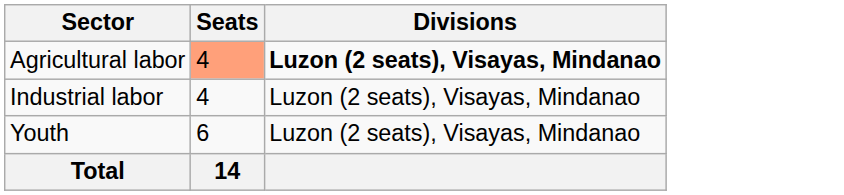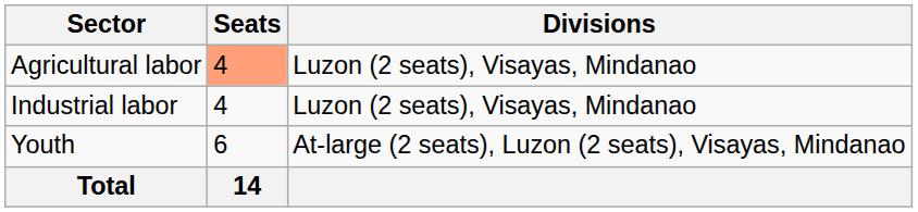Agricultural labor | Divisions: bold -> normal
Youth | Divisions: Luzon (2 seats), Visayas, Mindanao -> At-large (2 seats), Luzon (2 seats), Visayas, Mindanao
